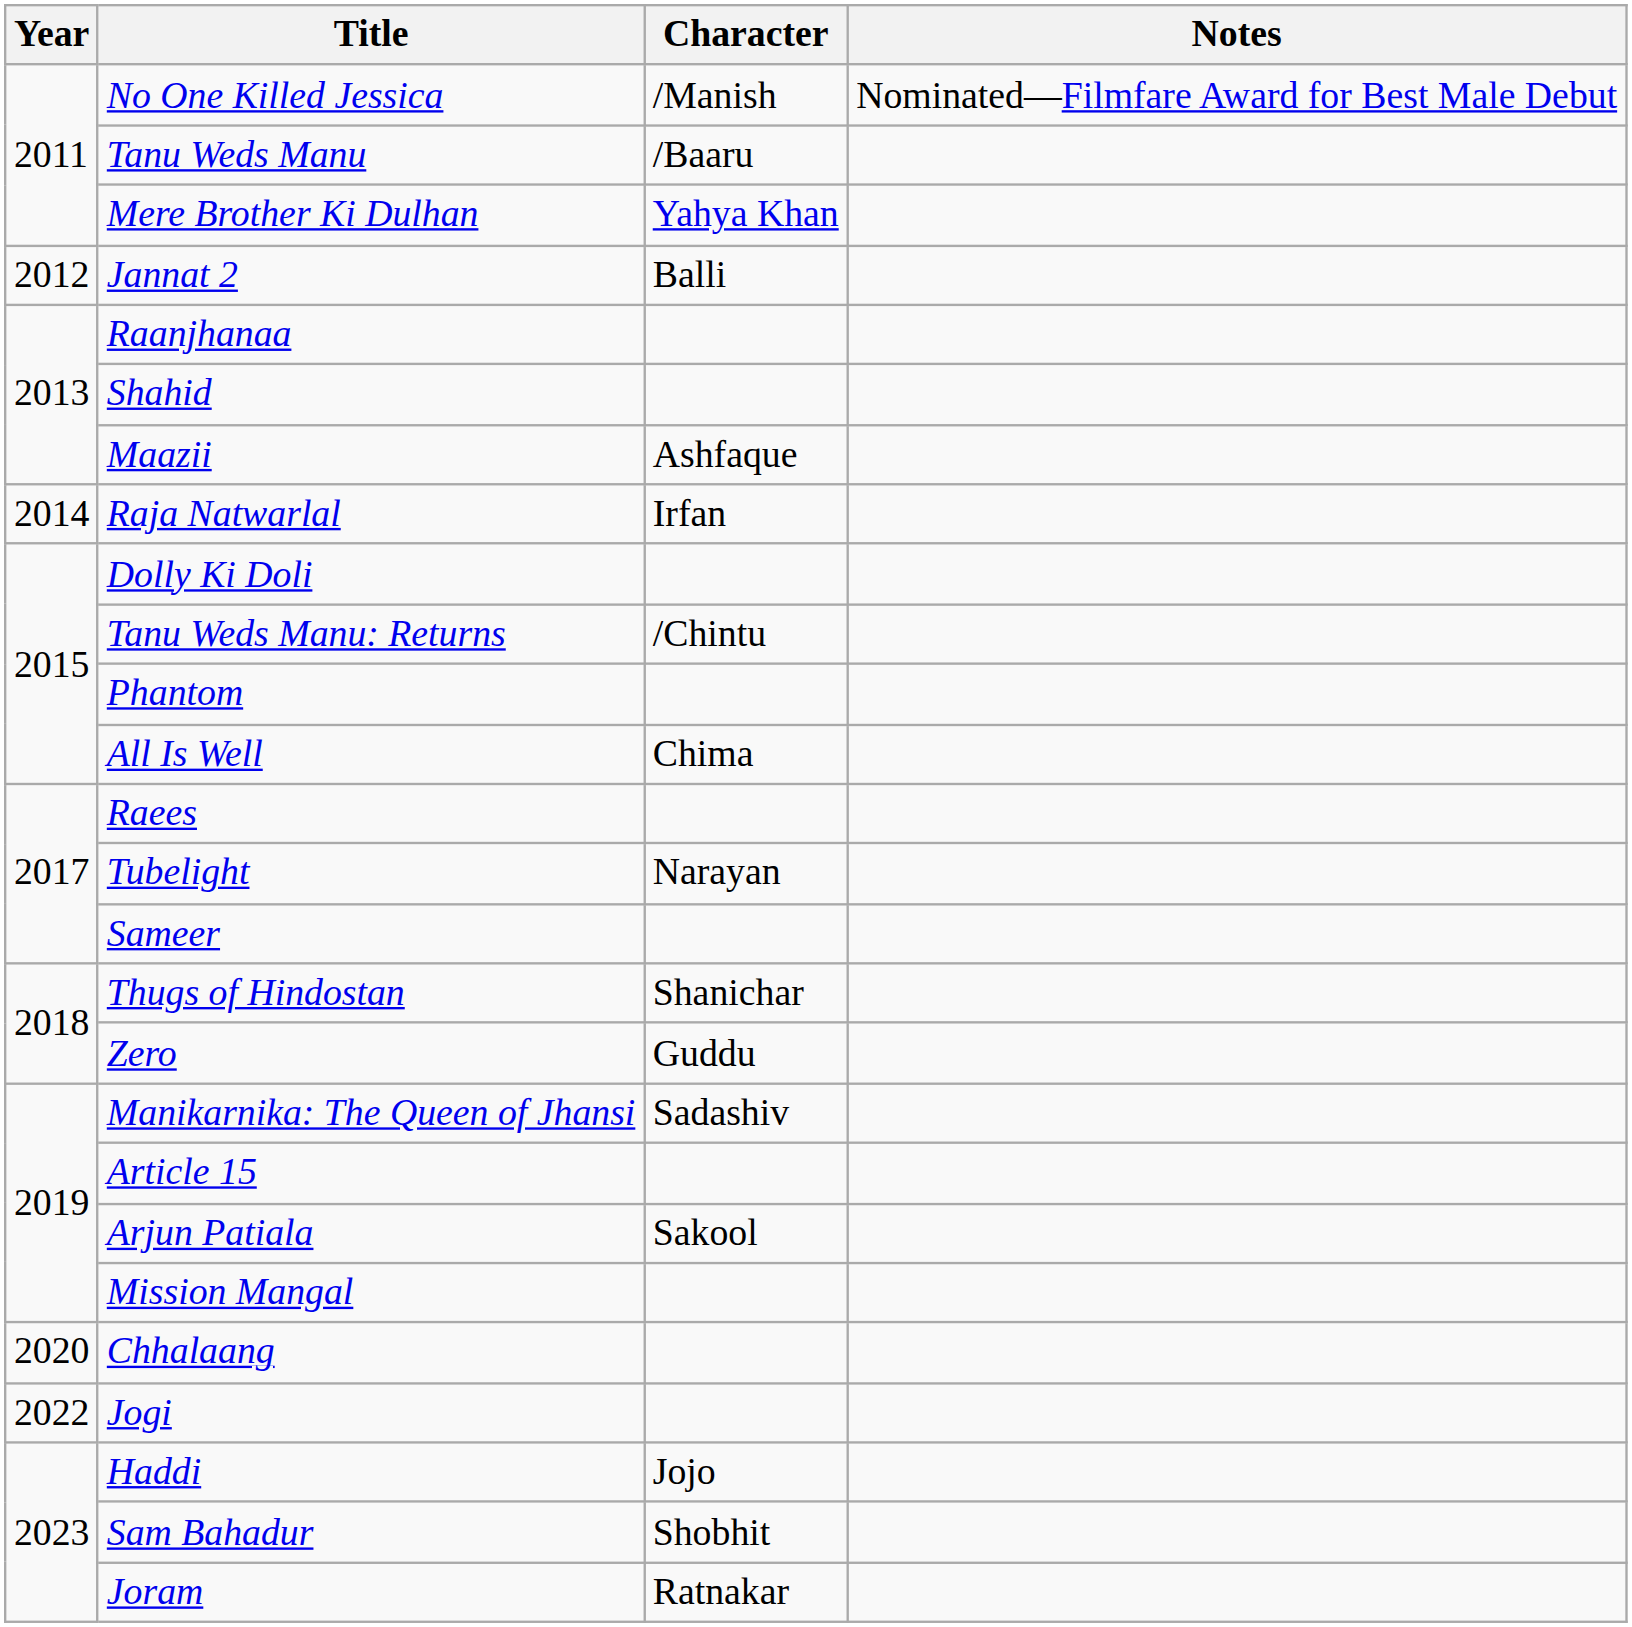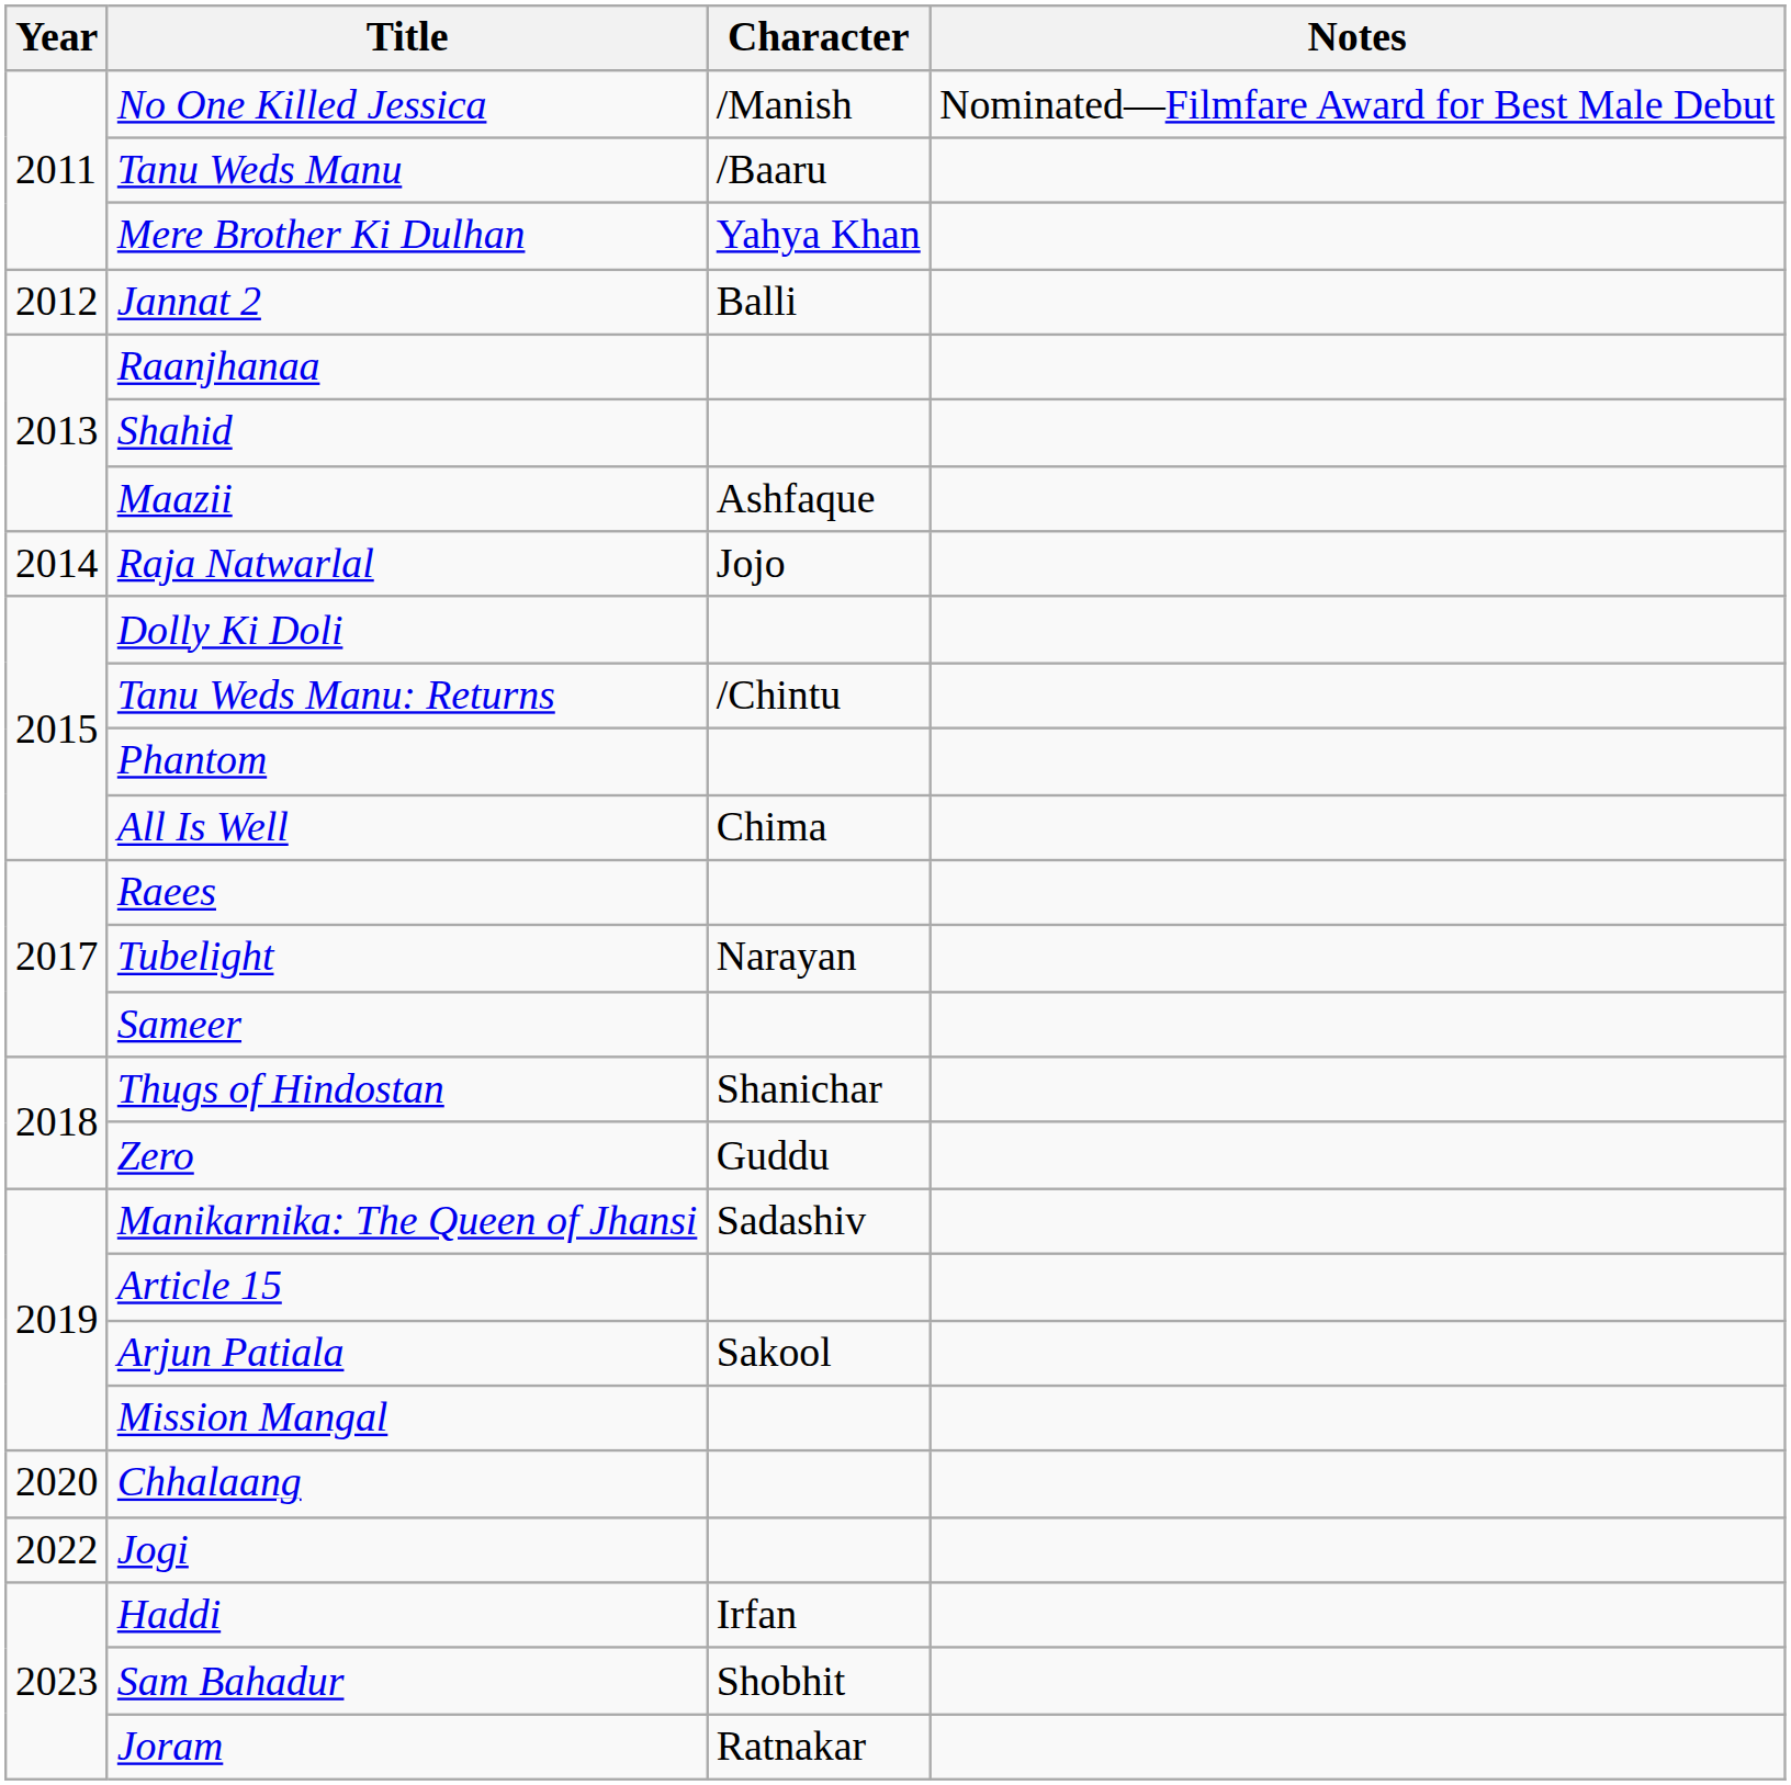Raja Natwarlal | Character: Irfan -> Jojo
Haddi | Character: Jojo -> Irfan
